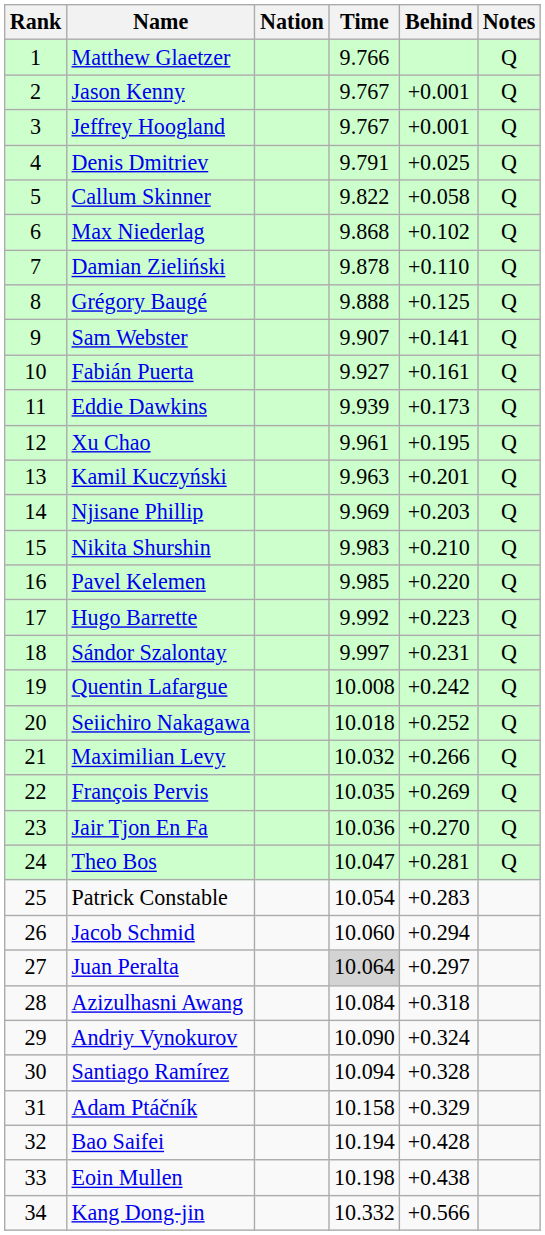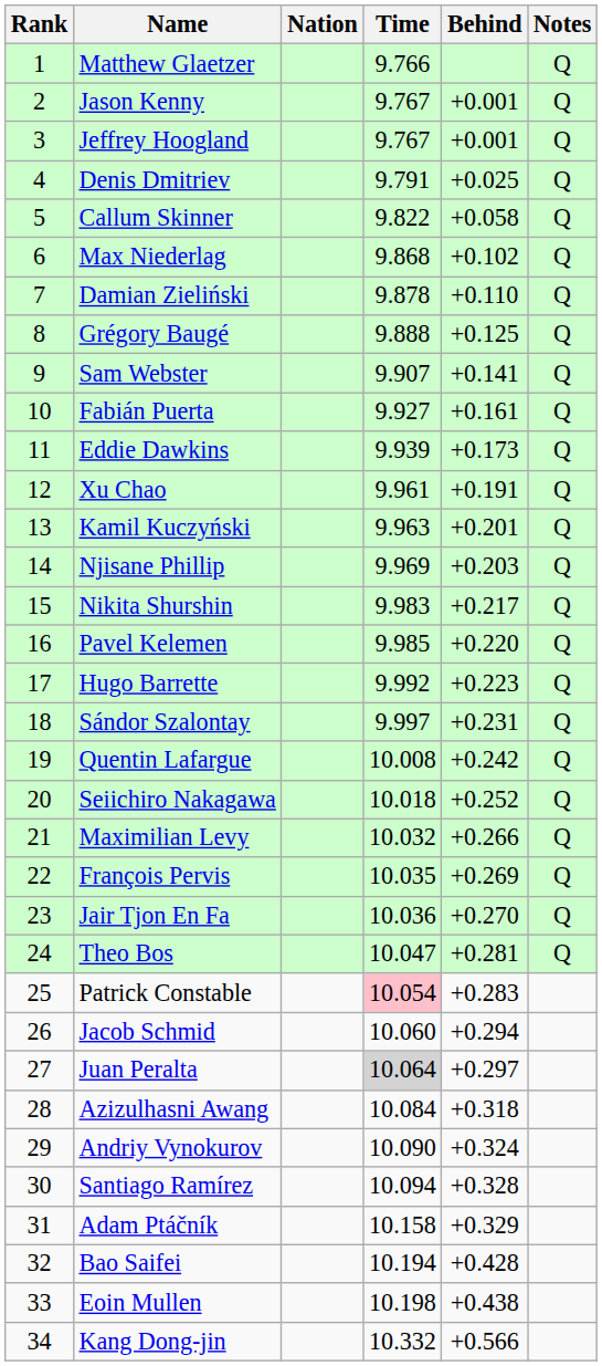Xu Chao | Behind: +0.195 -> +0.191
Nikita Shurshin | Behind: +0.210 -> +0.217
Patrick Constable | Time: no background -> pink background
